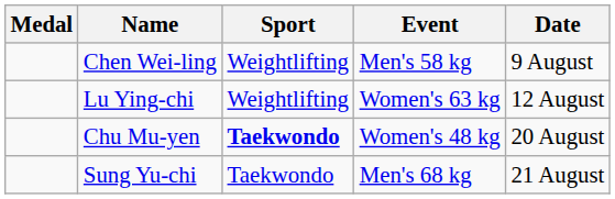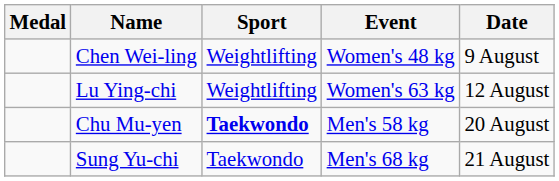Chen Wei-ling | Event: Men's 58 kg -> Women's 48 kg
Chu Mu-yen | Event: Women's 48 kg -> Men's 58 kg
